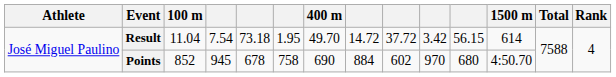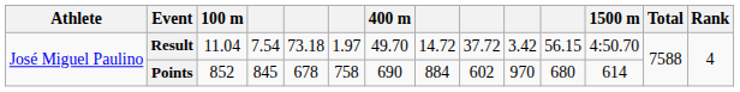Result | column 6: 1.95 -> 1.97
Result | 1500 m: 614 -> 4:50.70
Points | column 4: 945 -> 845
Points | 1500 m: 4:50.70 -> 614
